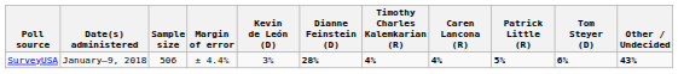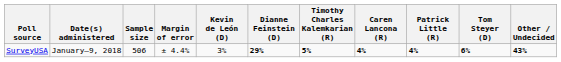SurveyUSA | Dianne Feinstein (D): 28% -> 29%
SurveyUSA | Timothy Charles Kalemkarian (R): 4% -> 5%
SurveyUSA | Patrick Little (R): 5% -> 4%
